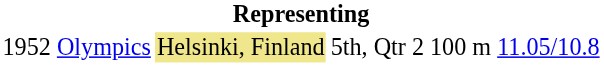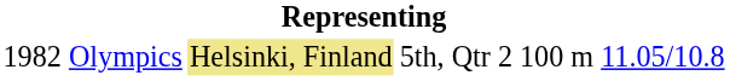Olympics | column 1: 1952 -> 1982
